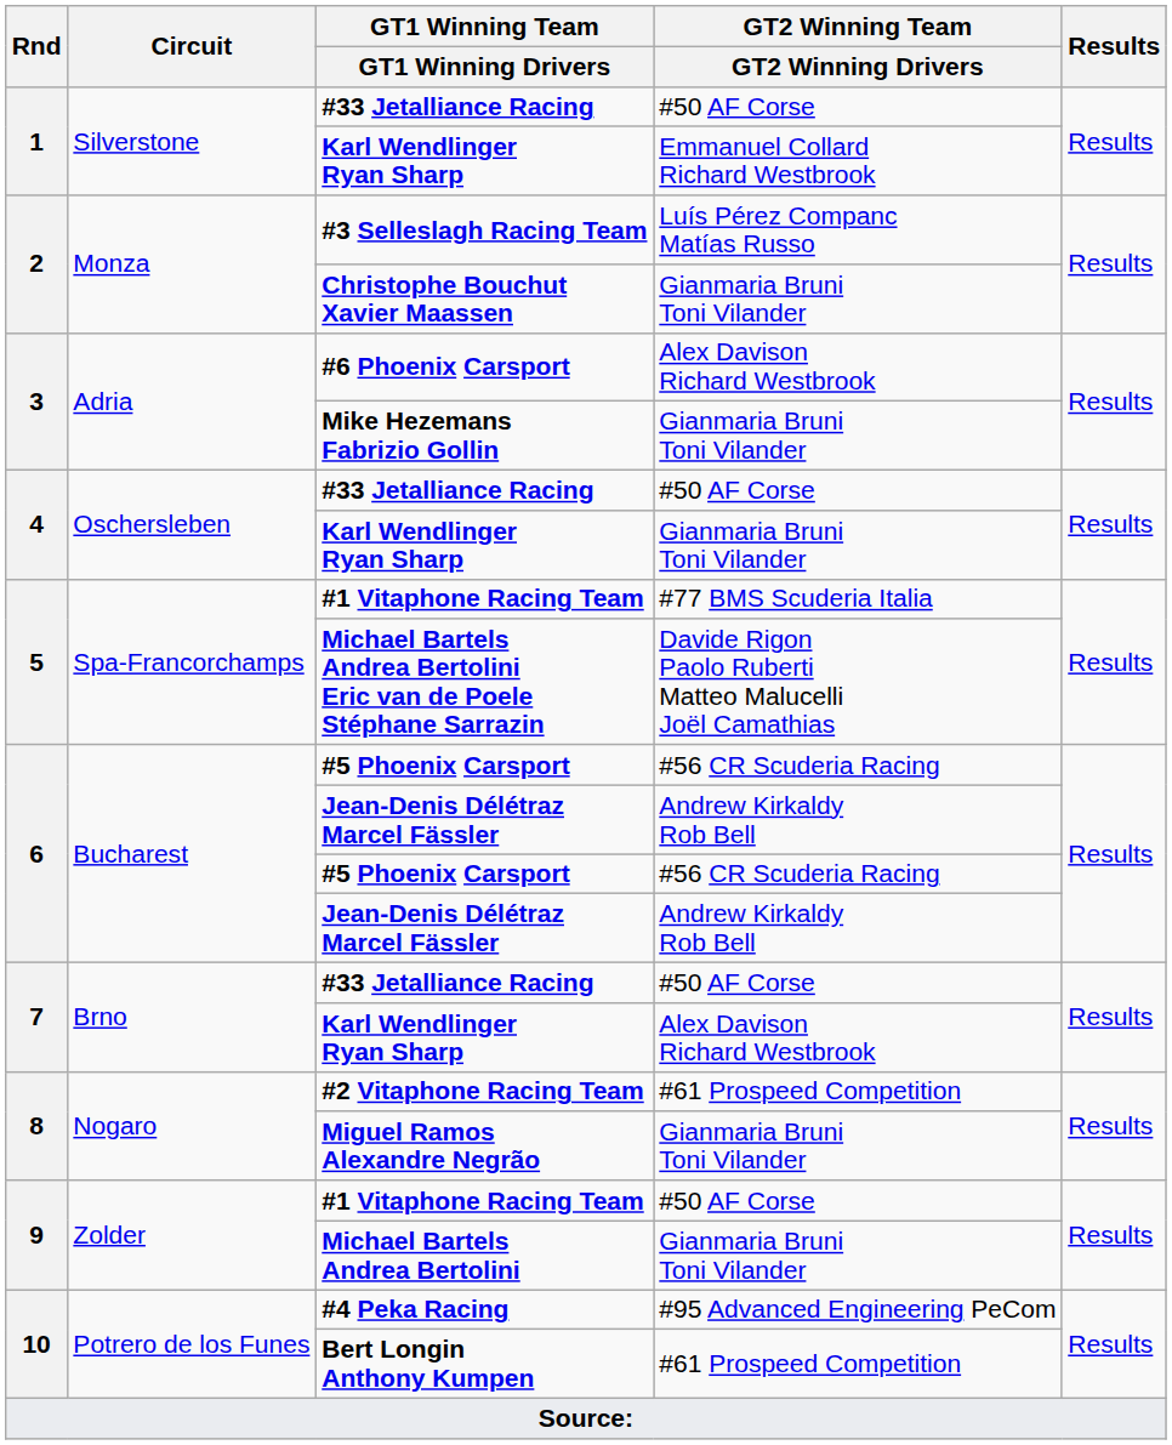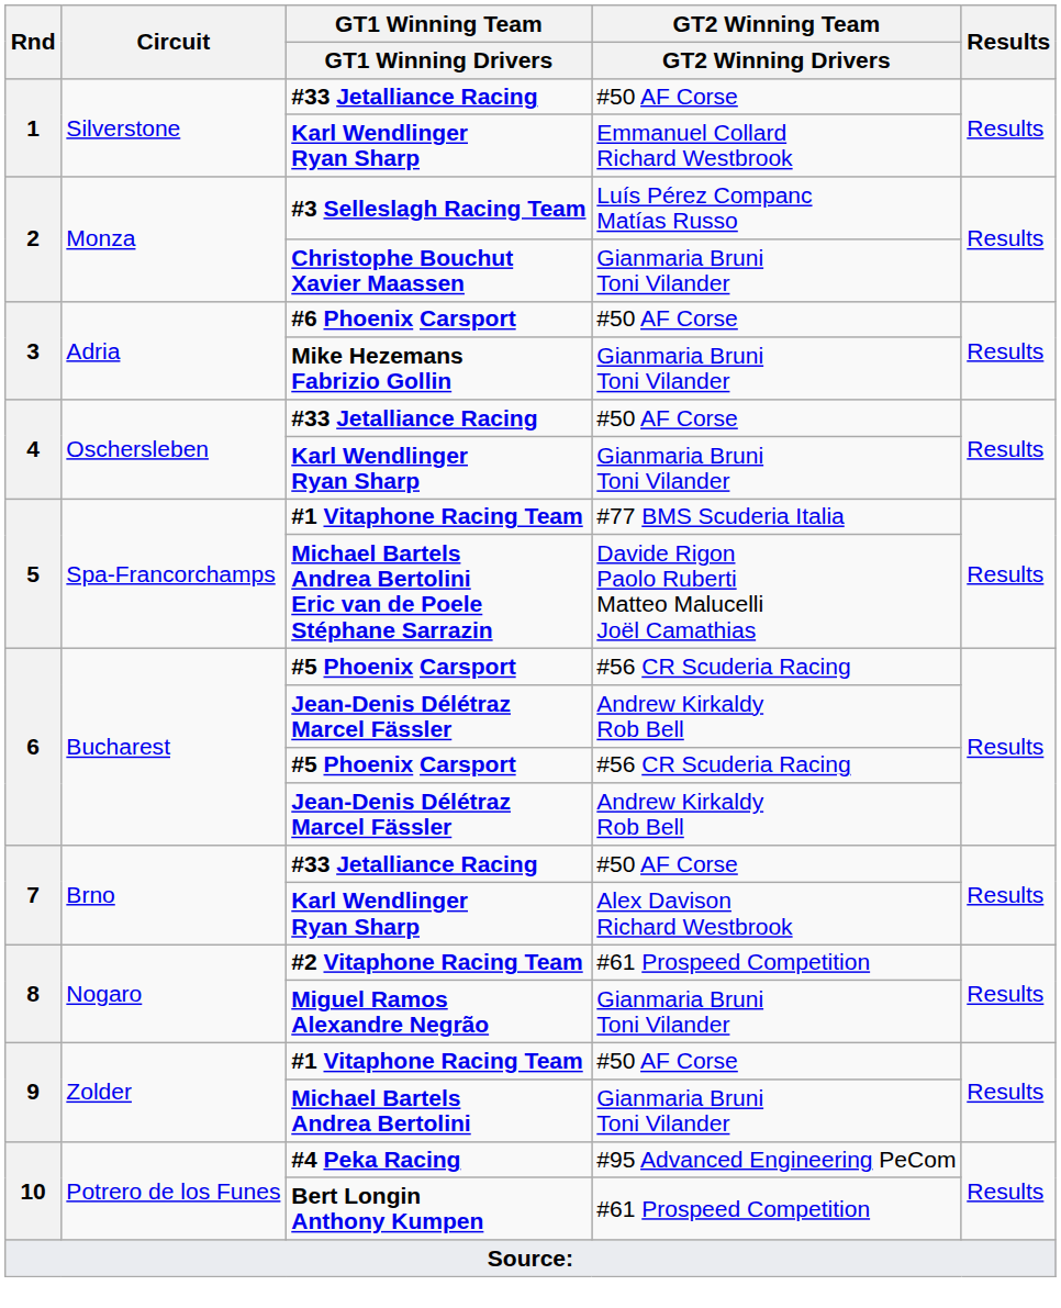#6 Phoenix Carsport | GT2 Winning Team / GT2 Winning Drivers: Alex Davison Richard Westbrook -> #50 AF Corse
